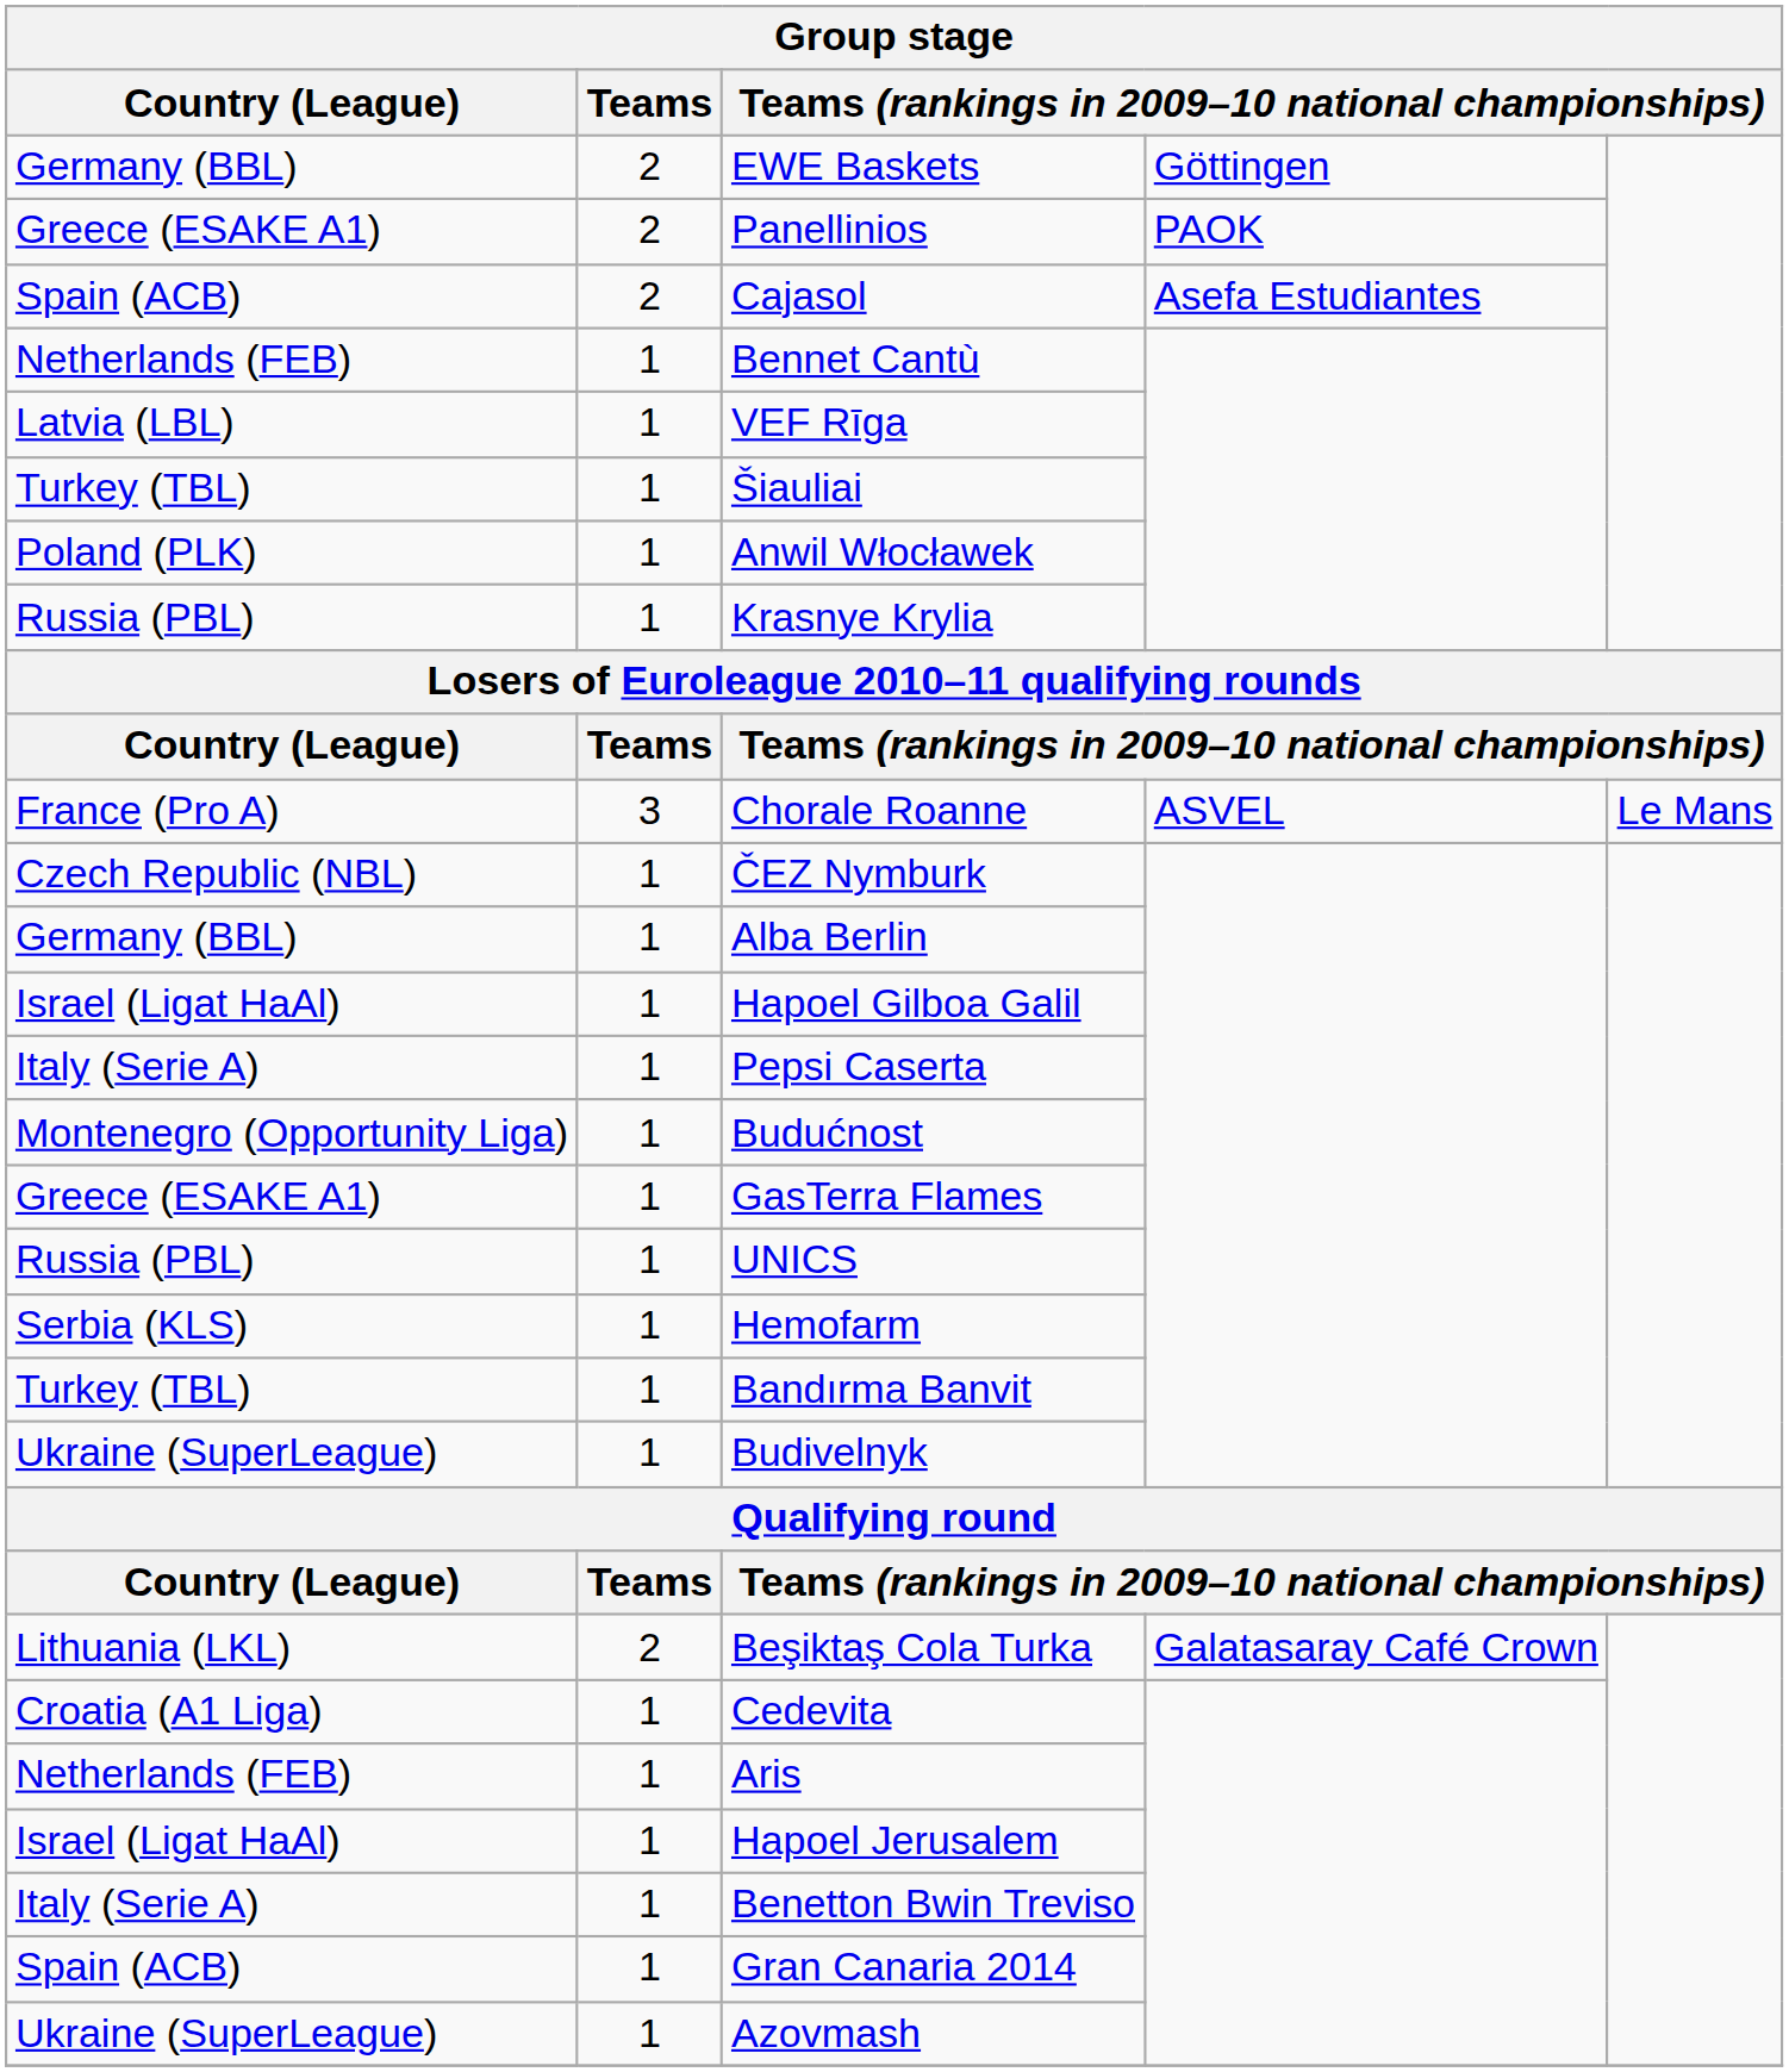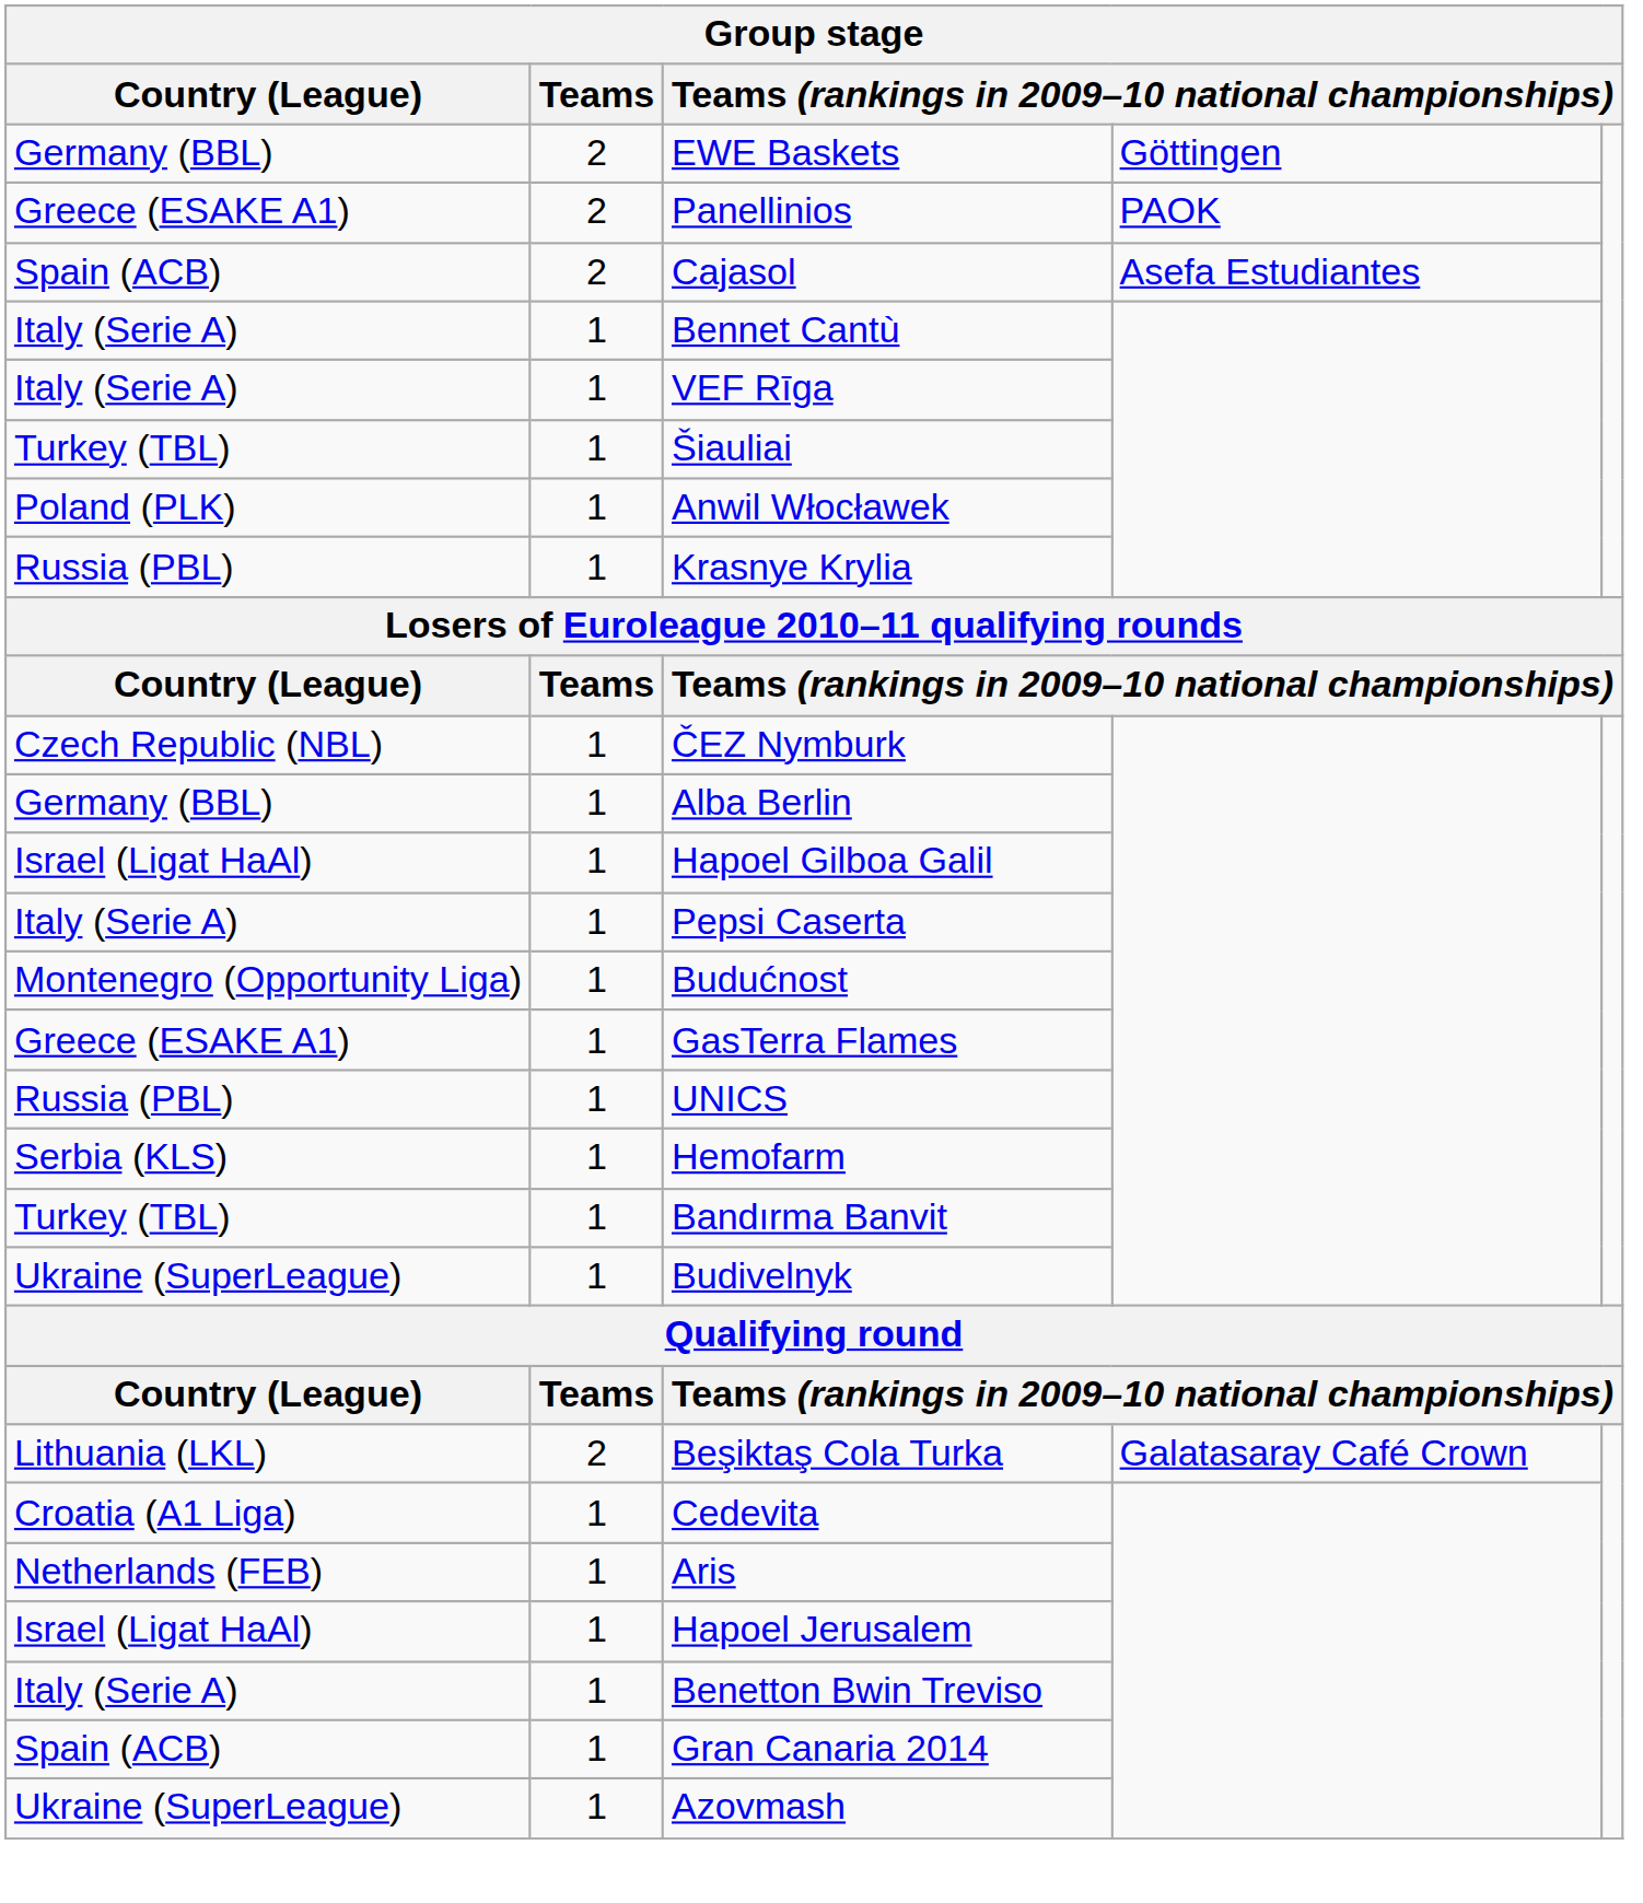Bennet Cantù | Country (League): Netherlands (FEB) -> Italy (Serie A)
VEF Rīga | Country (League): Latvia (LBL) -> Italy (Serie A)
- row: France (Pro A) | 3 | Chorale Roanne | ASVEL | Le Mans
